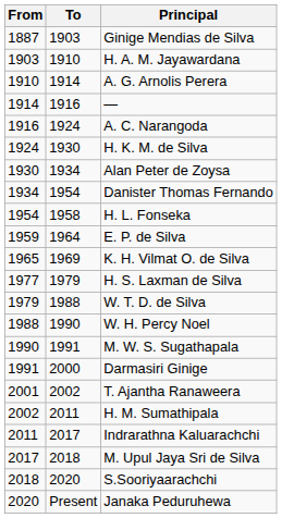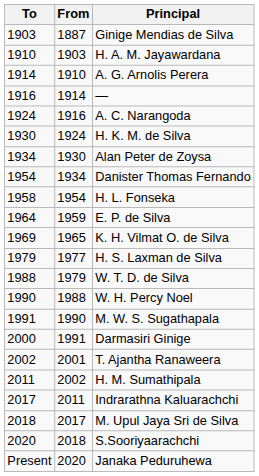columns swapped: From <-> To
